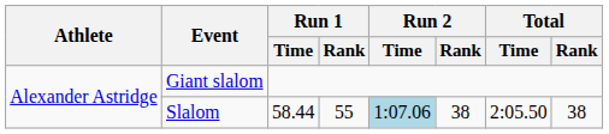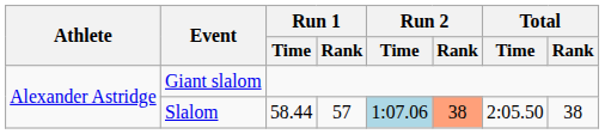Slalom | Run 1 / Rank: 55 -> 57
Slalom | Run 2 / Rank: no background -> lightsalmon background
